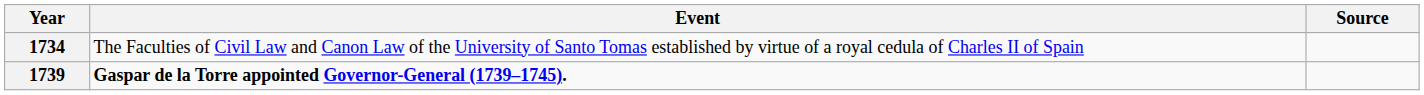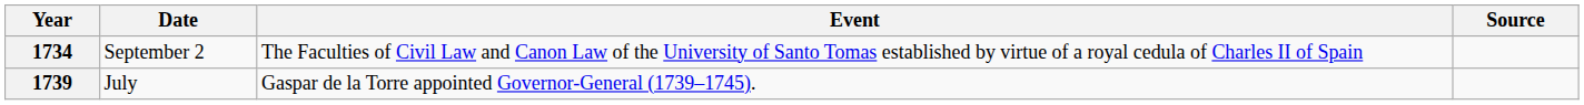+ column: Date | September 2 | July
1739 | Event: bold -> normal
